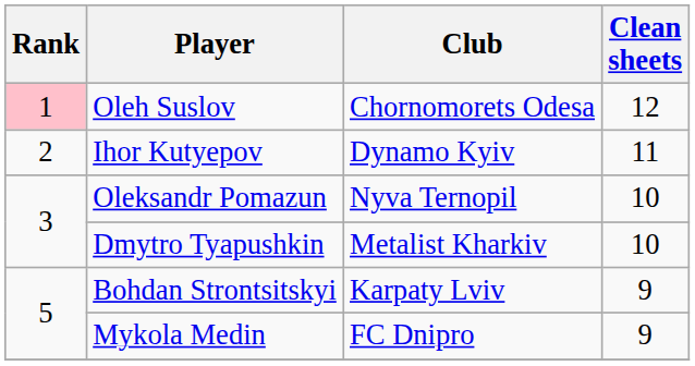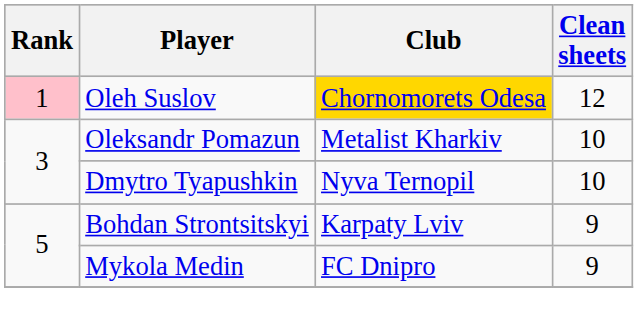Oleh Suslov | Club: no background -> gold background
- row: 2 | Ihor Kutyepov | Dynamo Kyiv | 11
Oleksandr Pomazun | Club: Nyva Ternopil -> Metalist Kharkiv
Dmytro Tyapushkin | Club: Metalist Kharkiv -> Nyva Ternopil
